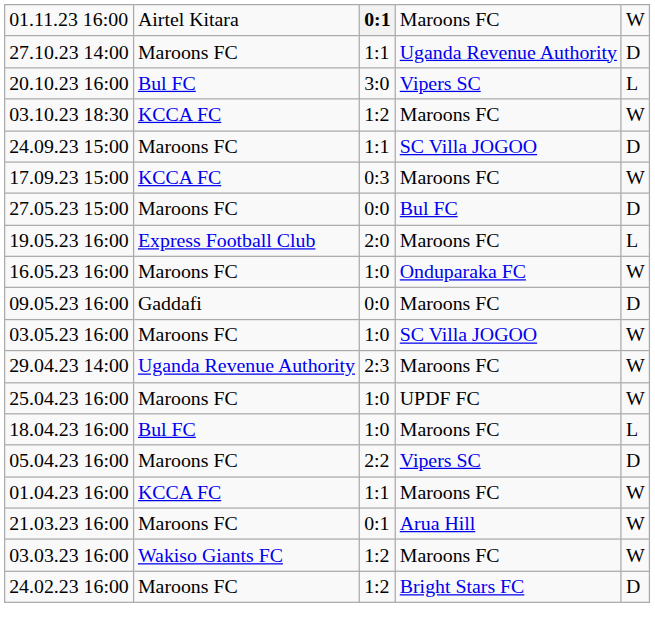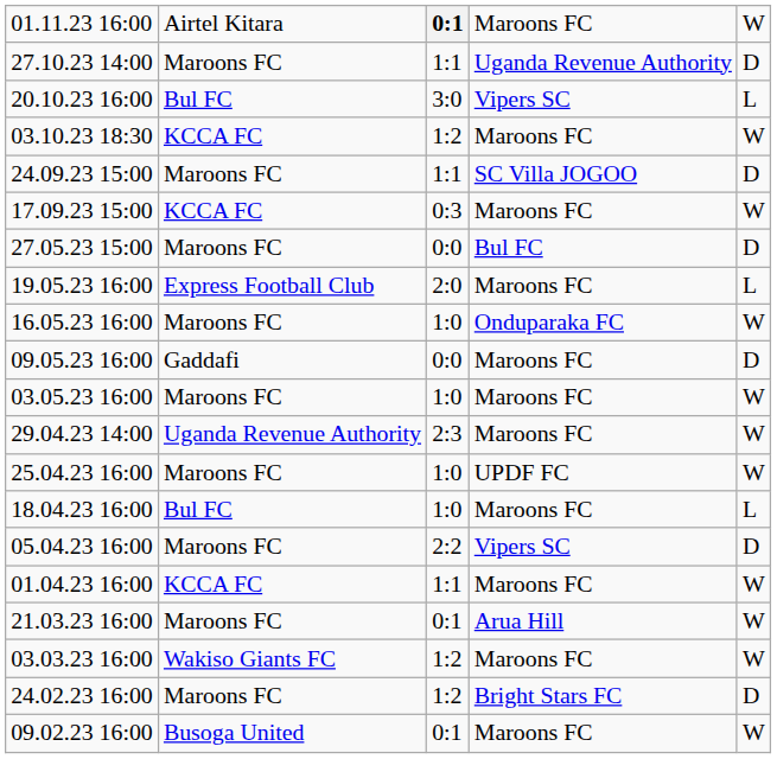03.05.23 16:00 | column 4: SC Villa JOGOO -> Maroons FC
+ row: 09.02.23 16:00 | Busoga United | 0:1 | Maroons FC | W
